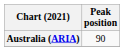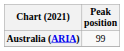Australia (ARIA) | Peak position: 90 -> 99
